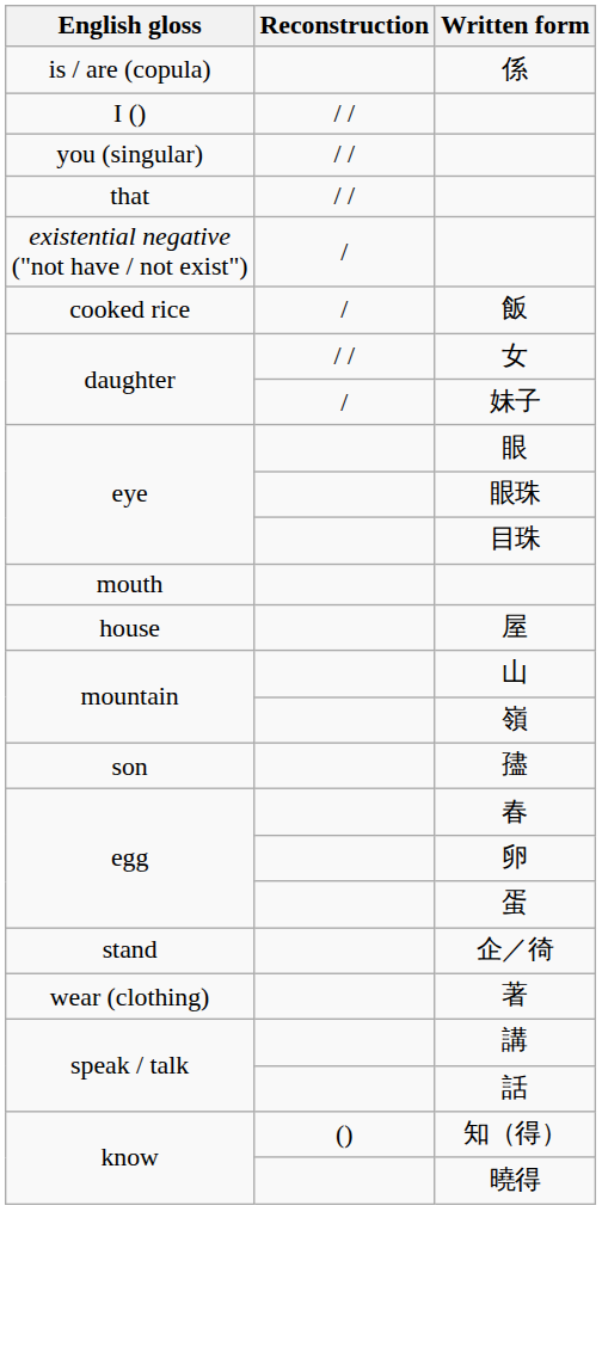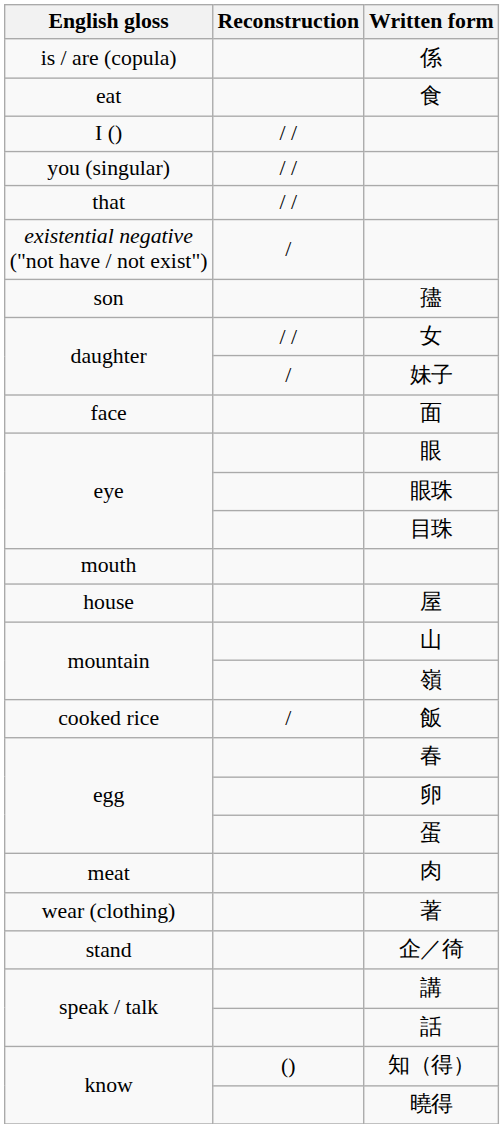+ row: eat | 食
rows swapped: 孻 <-> 飯
+ row: face | 面
+ row: meat | 肉
rows swapped: 著 <-> 企／徛
